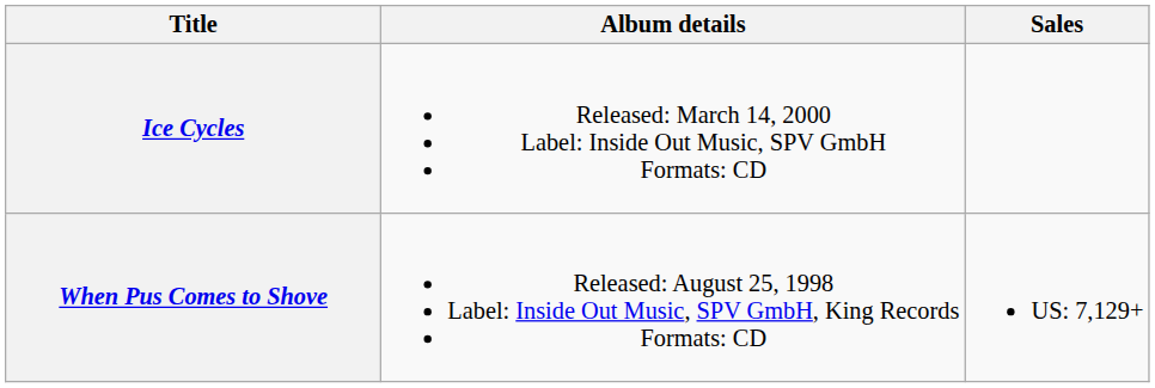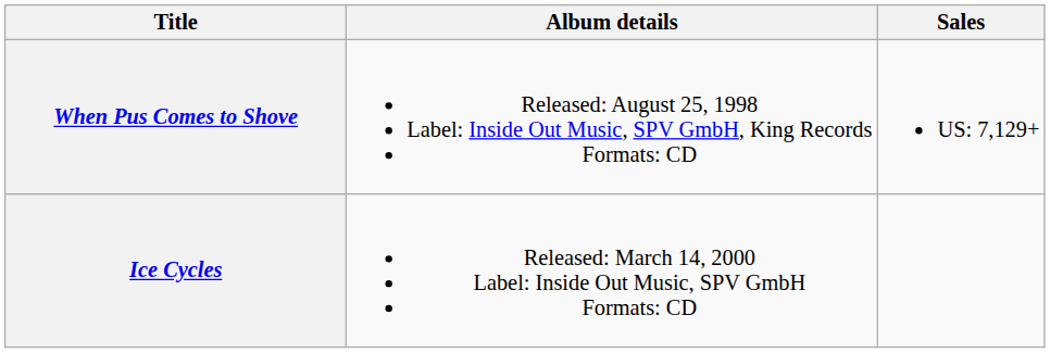rows swapped: When Pus Comes to Shove <-> Ice Cycles
